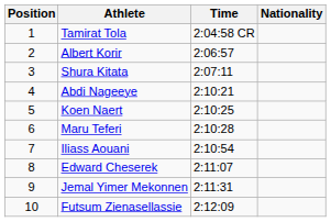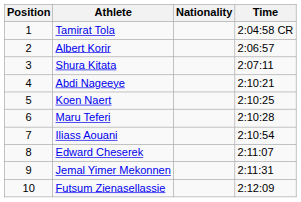columns swapped: Nationality <-> Time
